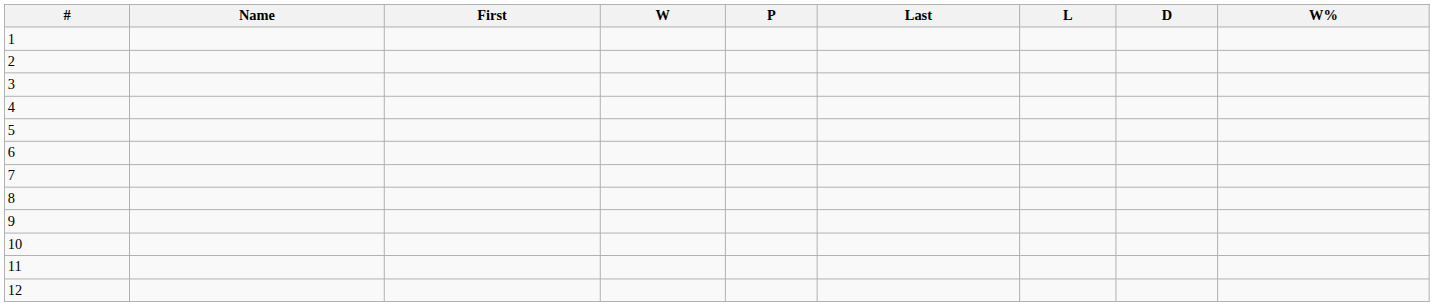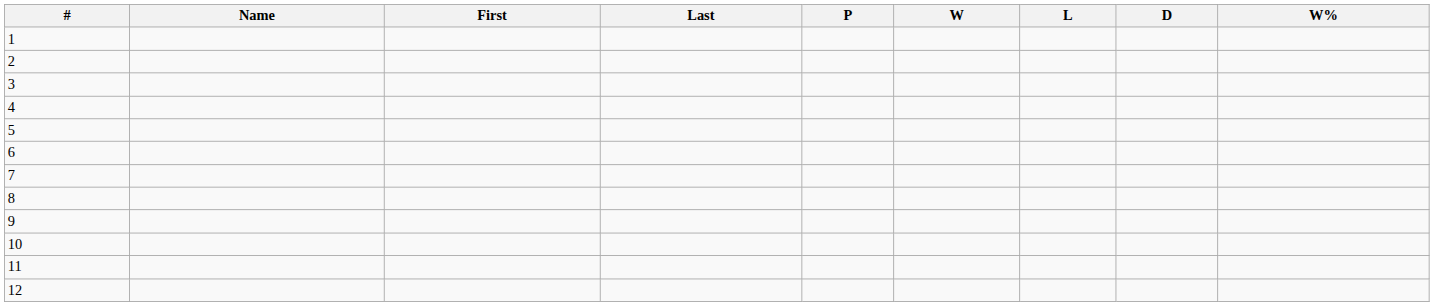columns swapped: Last <-> W
